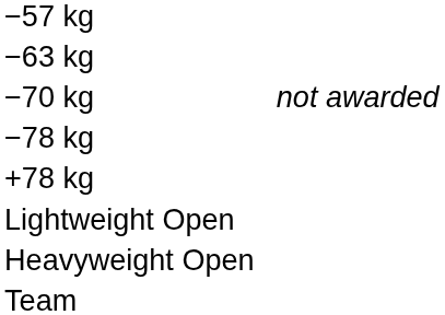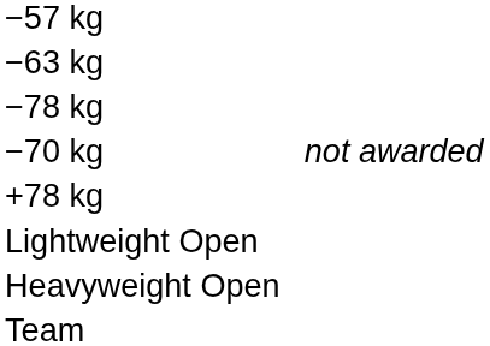rows swapped: −70 kg <-> −78 kg
